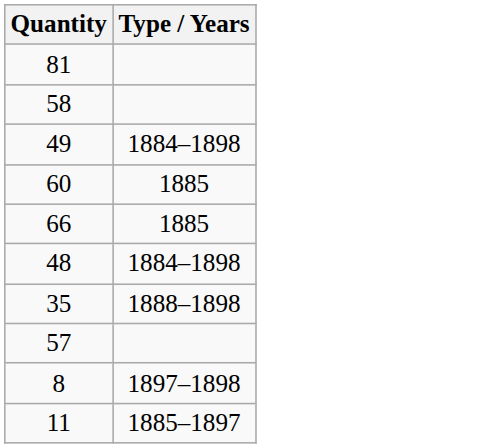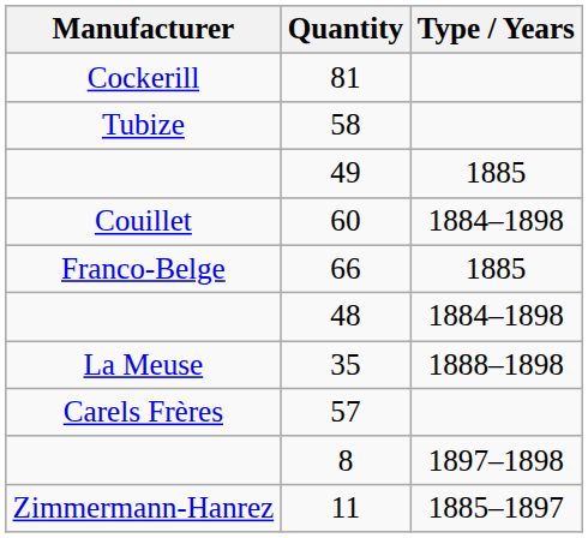+ column: Manufacturer | Cockerill | Tubize | Couillet | Franco-Belge | La Meuse | Carels Frères | Zimmermann-Hanrez
49 | Type / Years: 1884–1898 -> 1885
60 | Type / Years: 1885 -> 1884–1898
